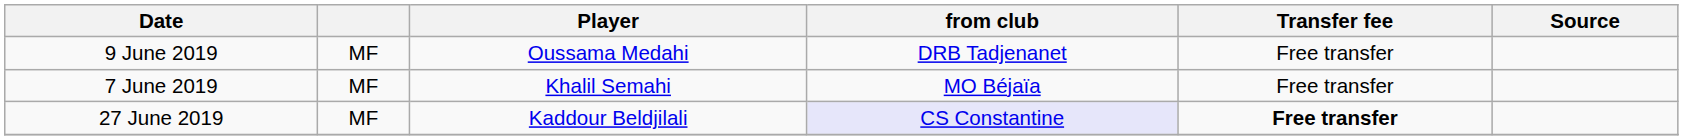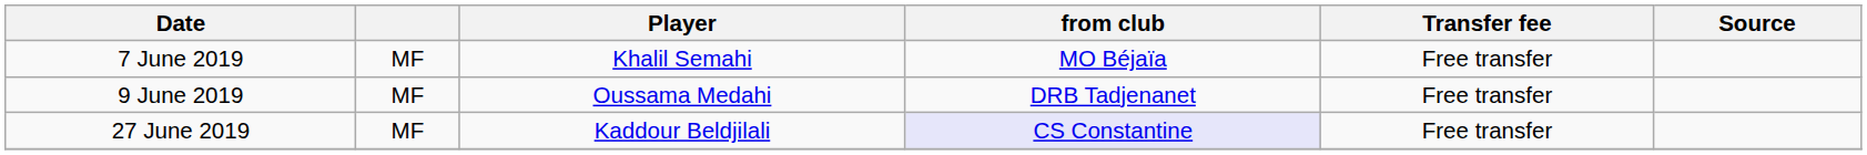rows swapped: 7 June 2019 <-> 9 June 2019
27 June 2019 | Transfer fee: bold -> normal
